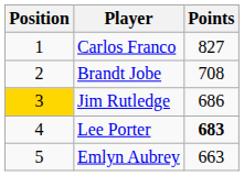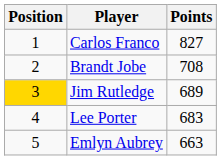Jim Rutledge | Points: 686 -> 689
Lee Porter | Points: bold -> normal
